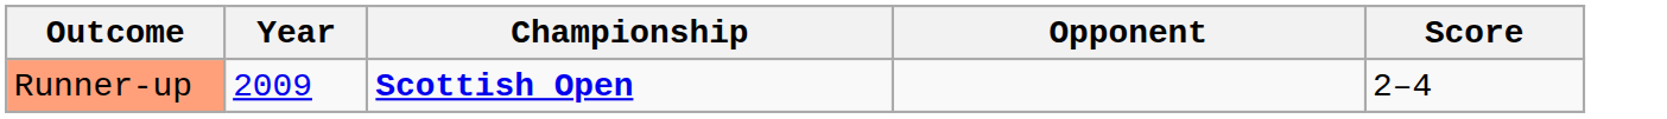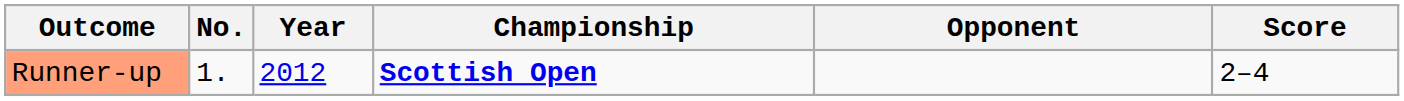+ column: No. | 1.
Runner-up | Year: 2009 -> 2012
